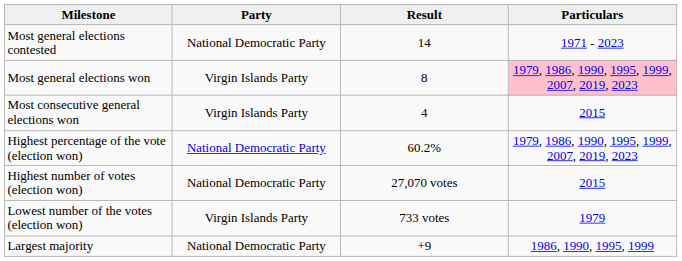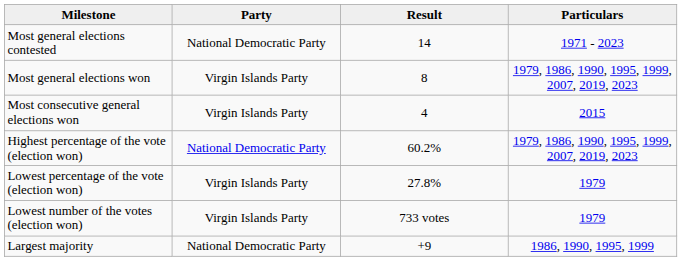Most general elections won | Particulars: pink background -> no background
- row: Highest number of votes (election won) | National Democratic Party | 27,070 votes | 2015
+ row: Lowest percentage of the vote (election won) | Virgin Islands Party | 27.8% | 1979
